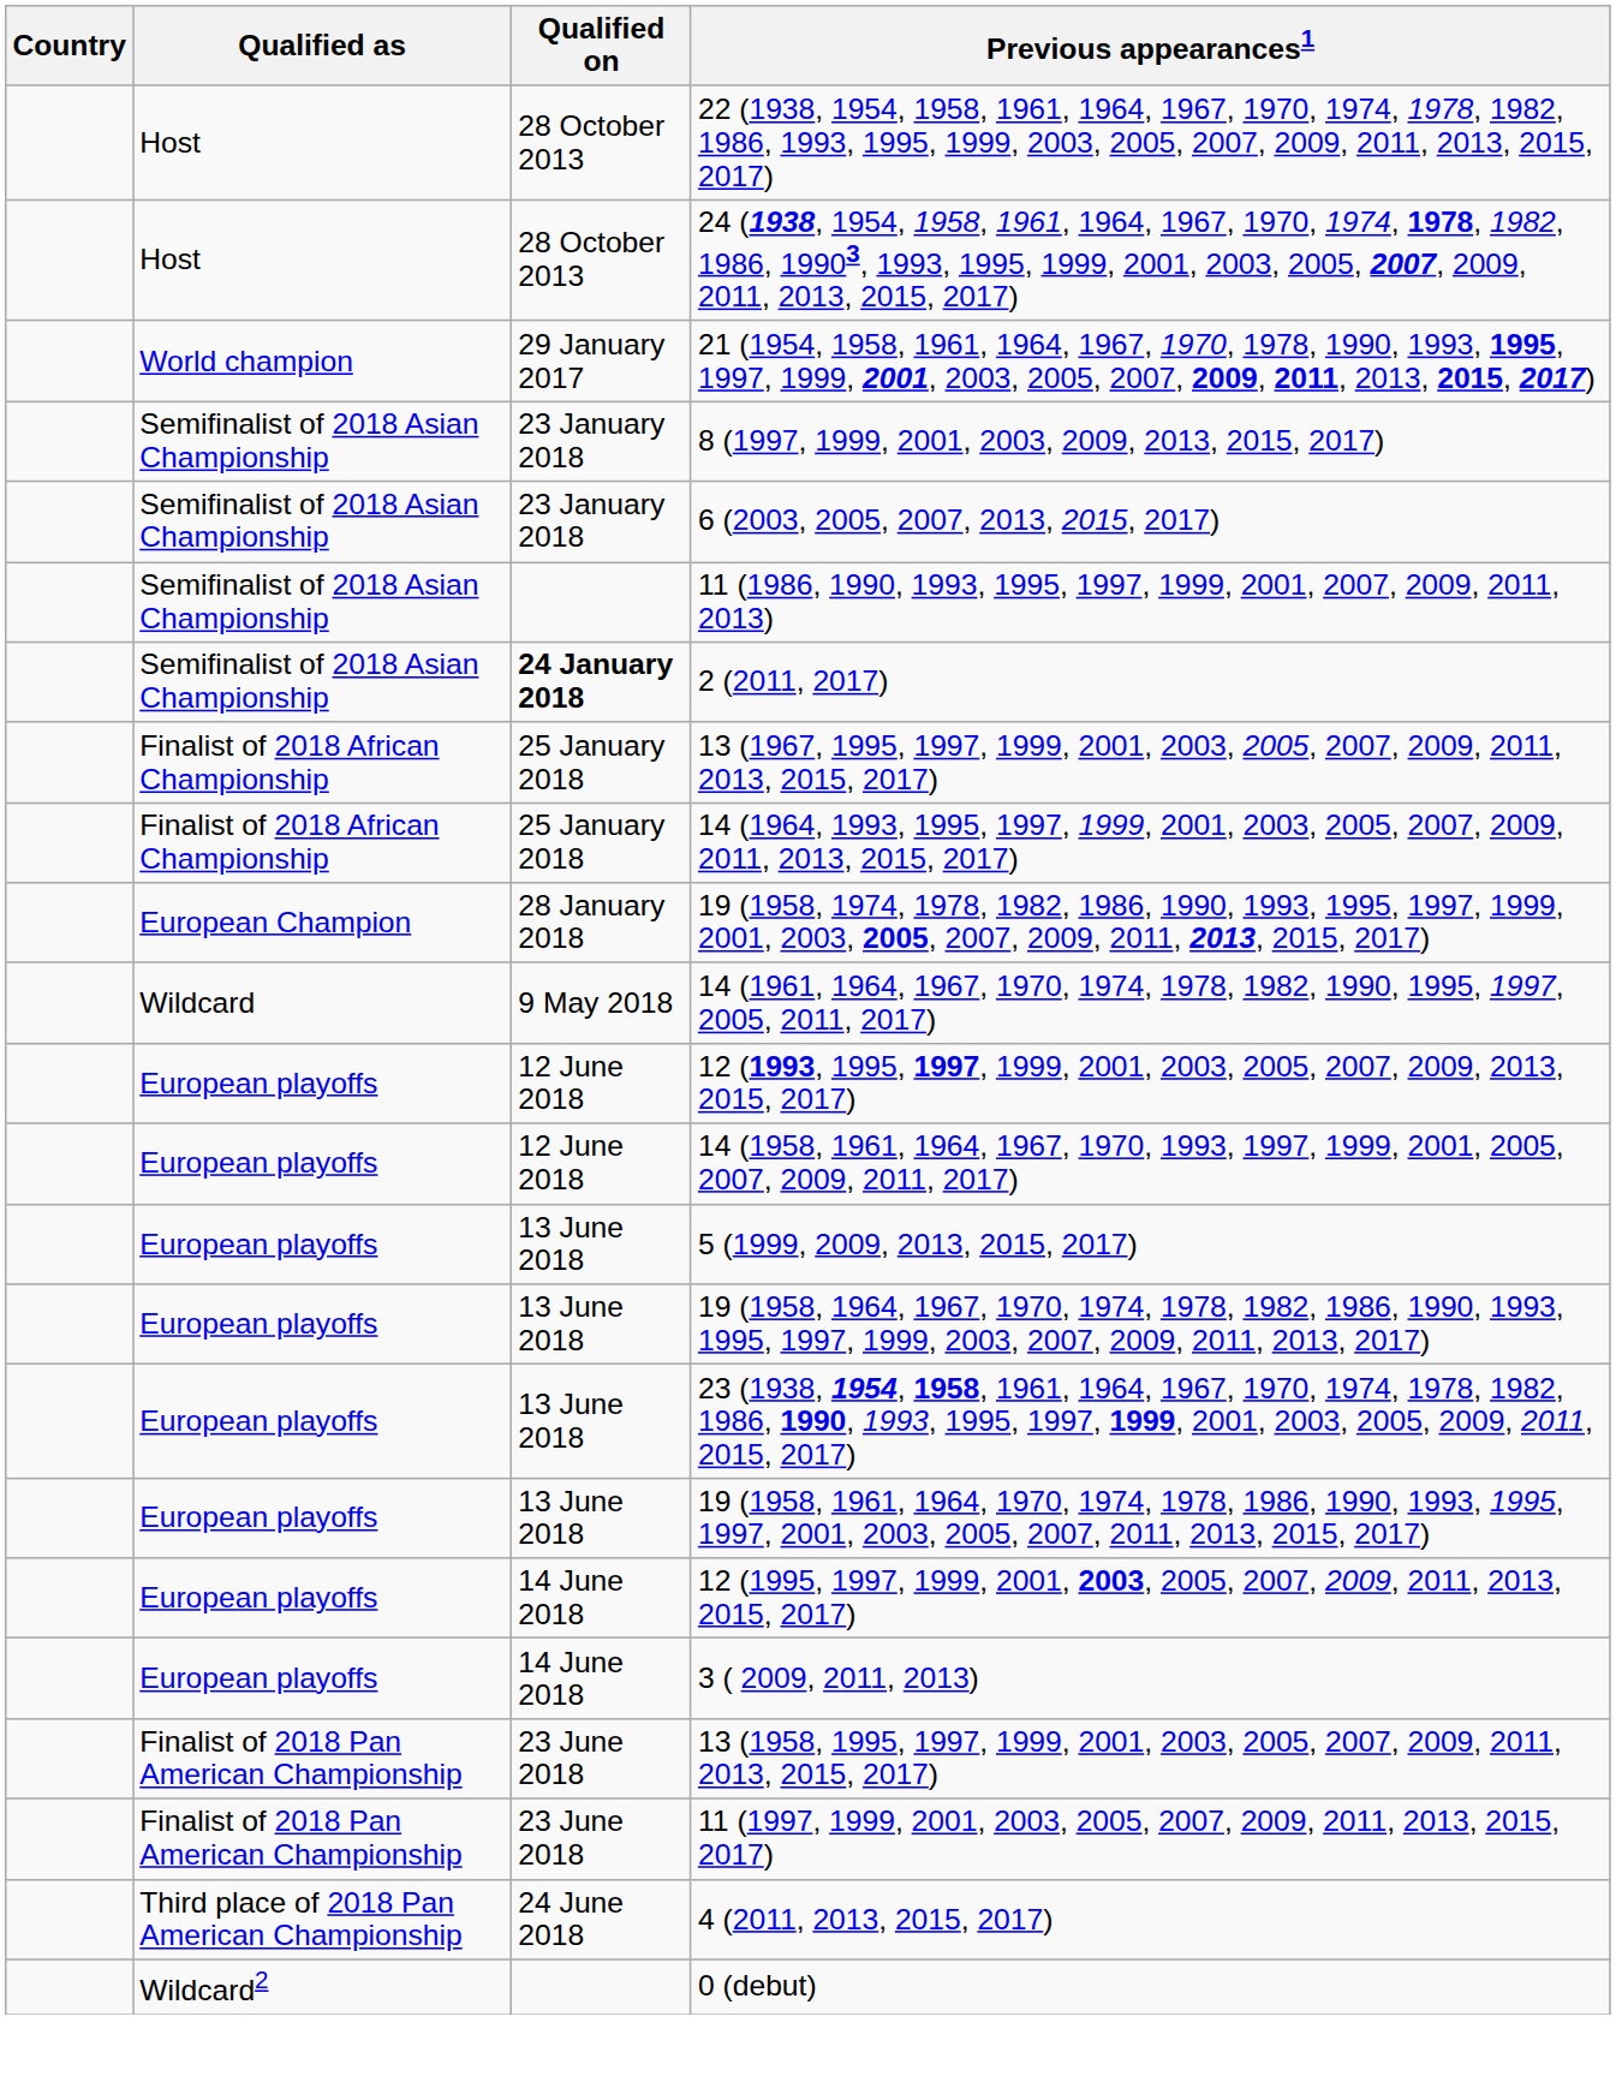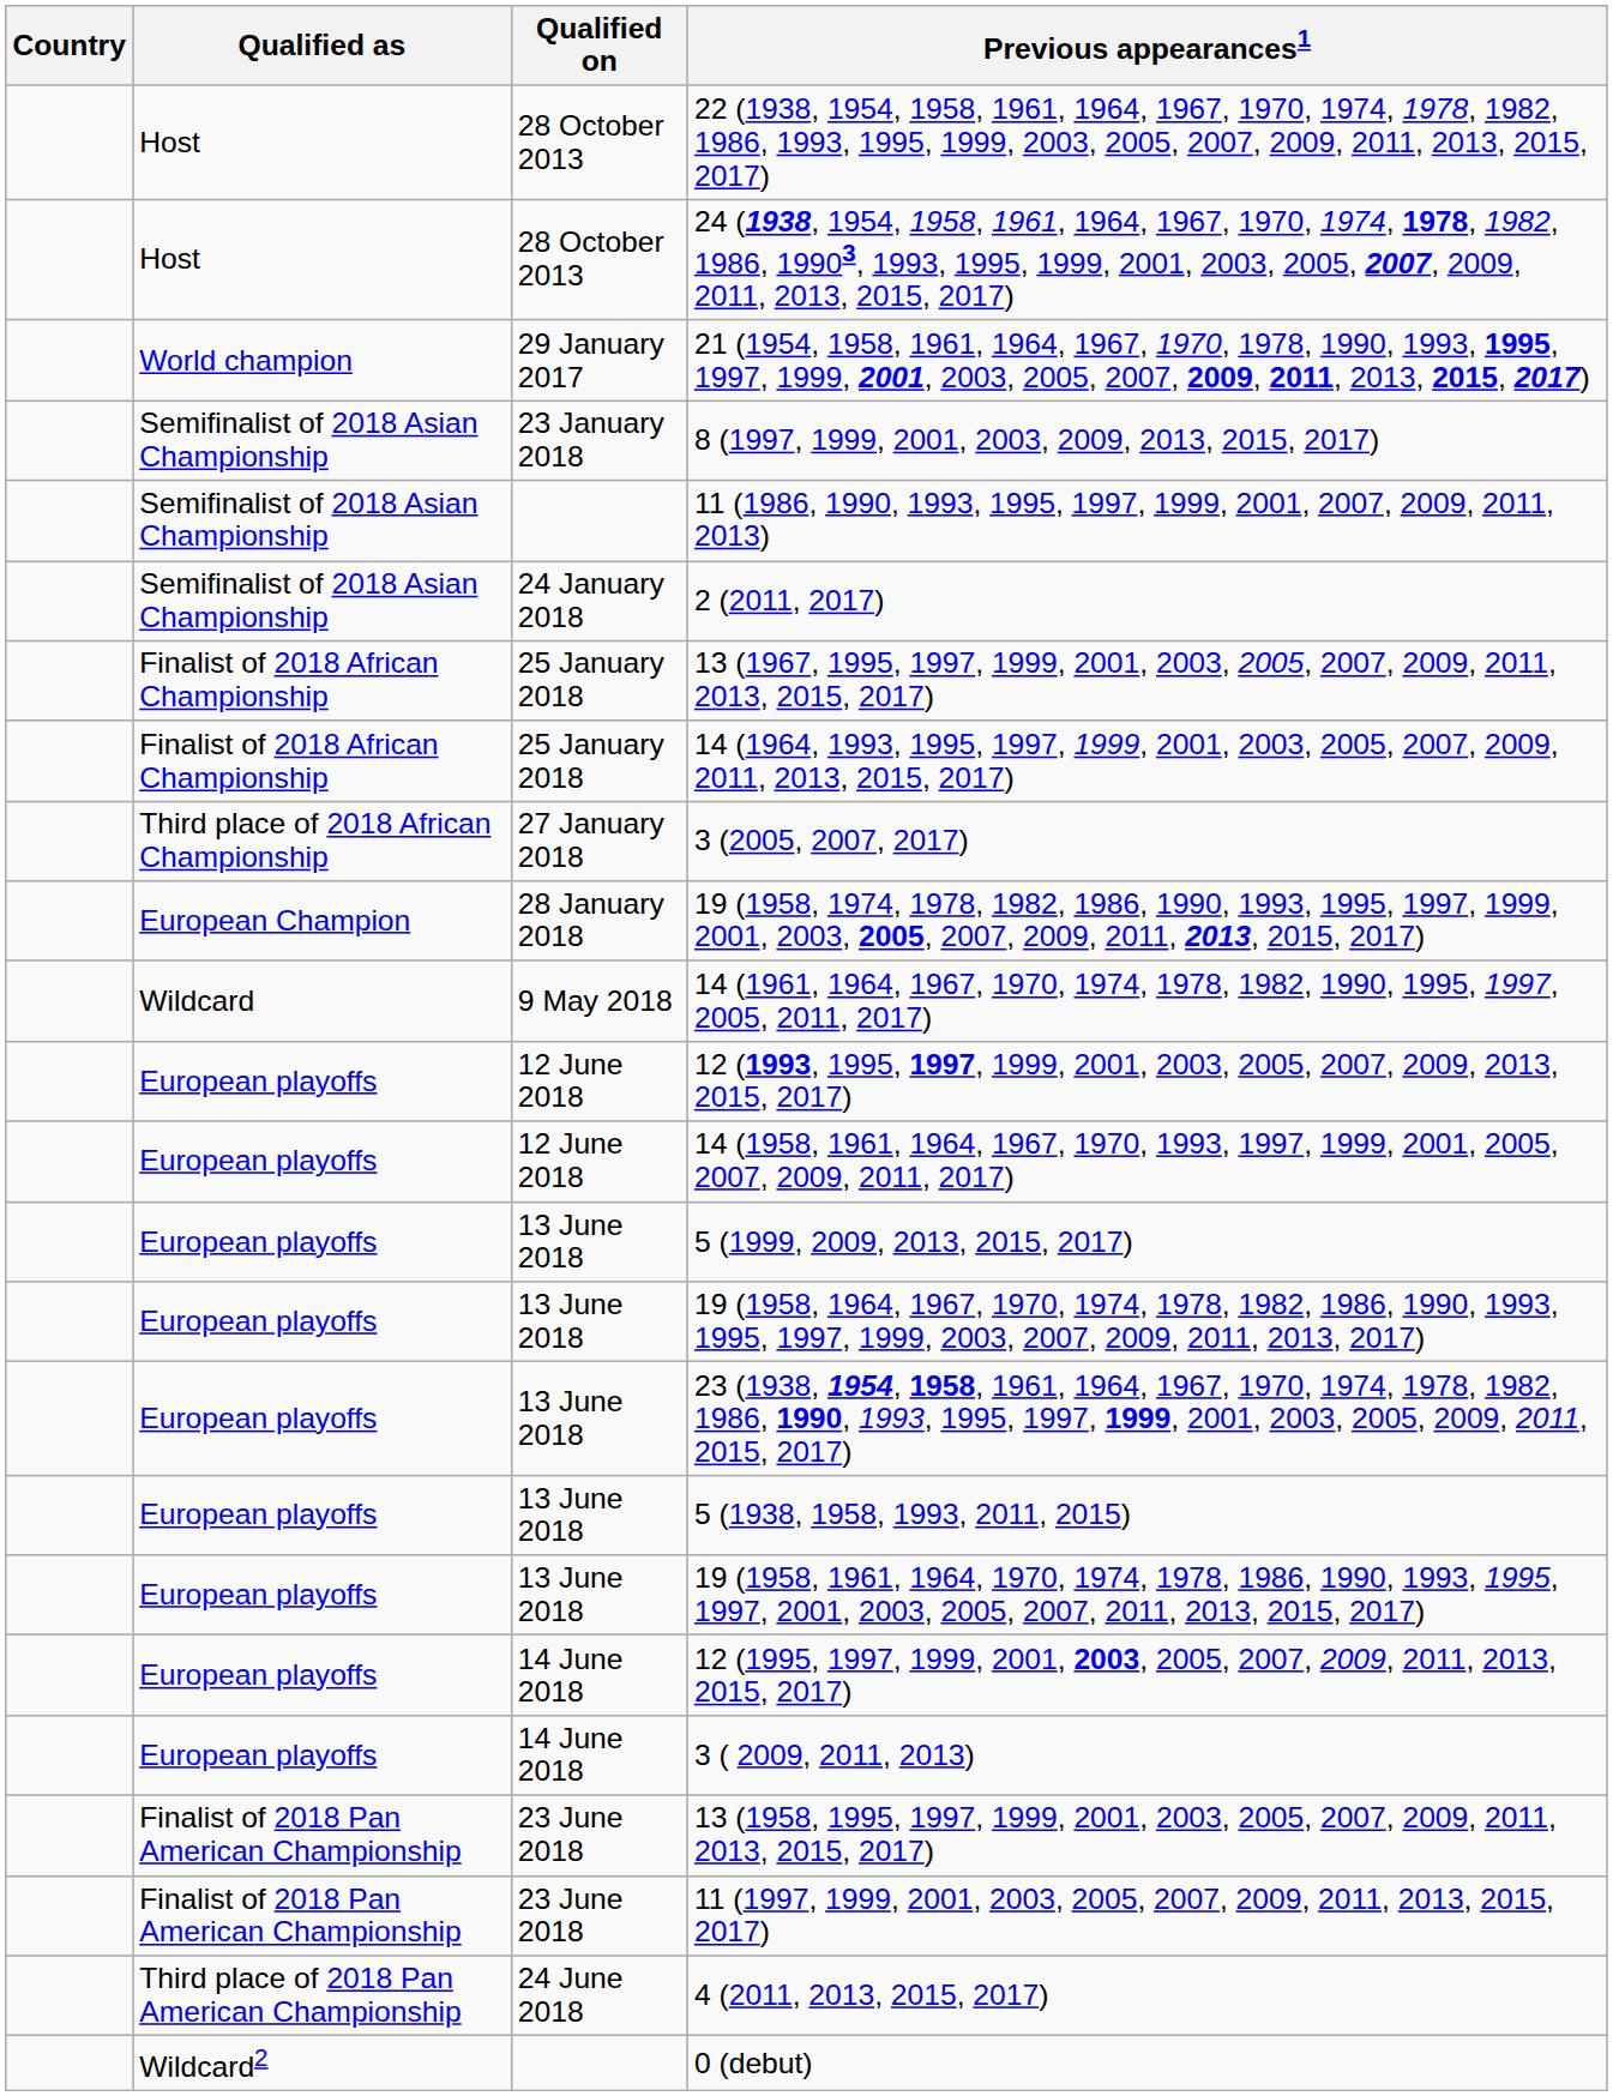- row: Semifinalist of 2018 Asian Championship | 23 January 2018 | 6 (2003, 2005, 2007, 2013, 2015, 2017)
2 (2011, 2017) | Qualified on: bold -> normal
+ row: Third place of 2018 African Championship | 27 January 2018 | 3 (2005, 2007, 2017)
+ row: European playoffs | 13 June 2018 | 5 (1938, 1958, 1993, 2011, 2015)
